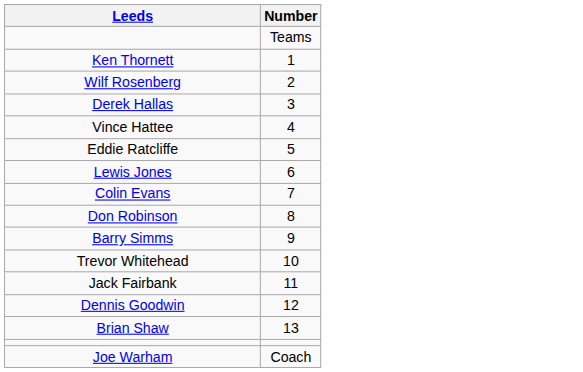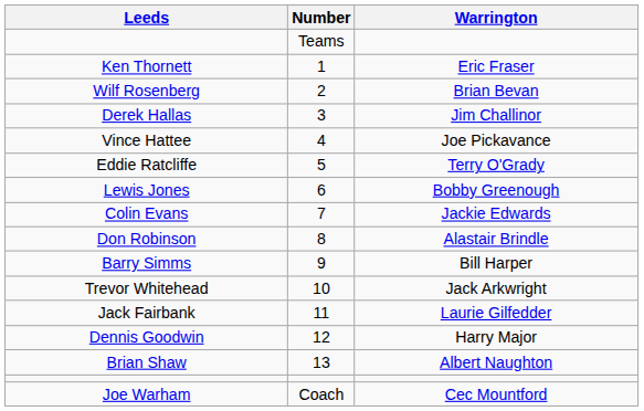+ column: Warrington | Eric Fraser | Brian Bevan | Jim Challinor | Joe Pickavance | Terry O'Grady | Bobby Greenough | Jackie Edwards | Alastair Brindle | Bill Harper | Jack Arkwright | Laurie Gilfedder | Harry Major | Albert Naughton | Cec Mountford
